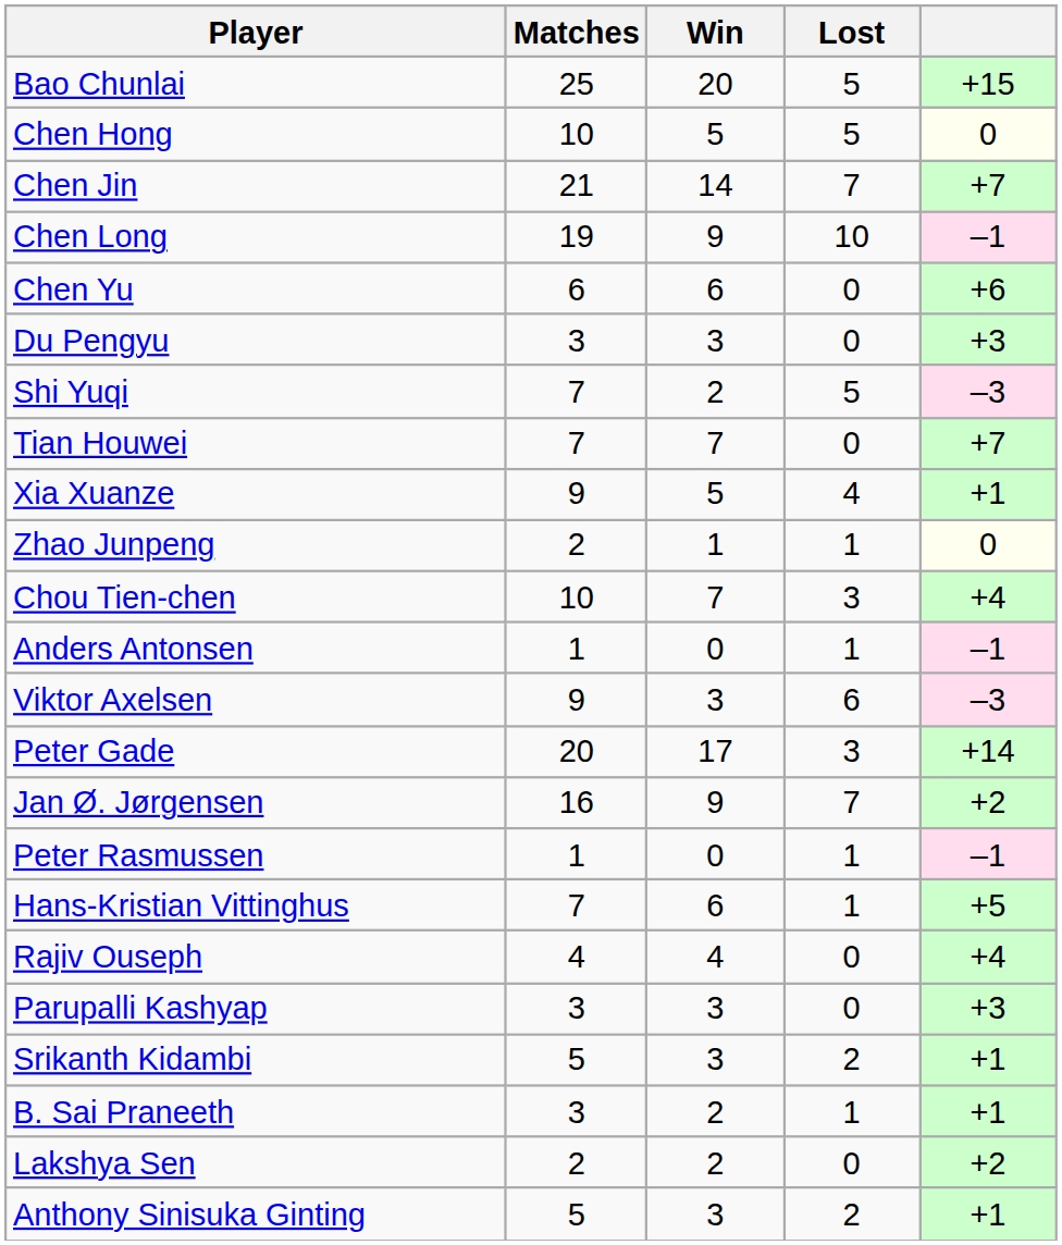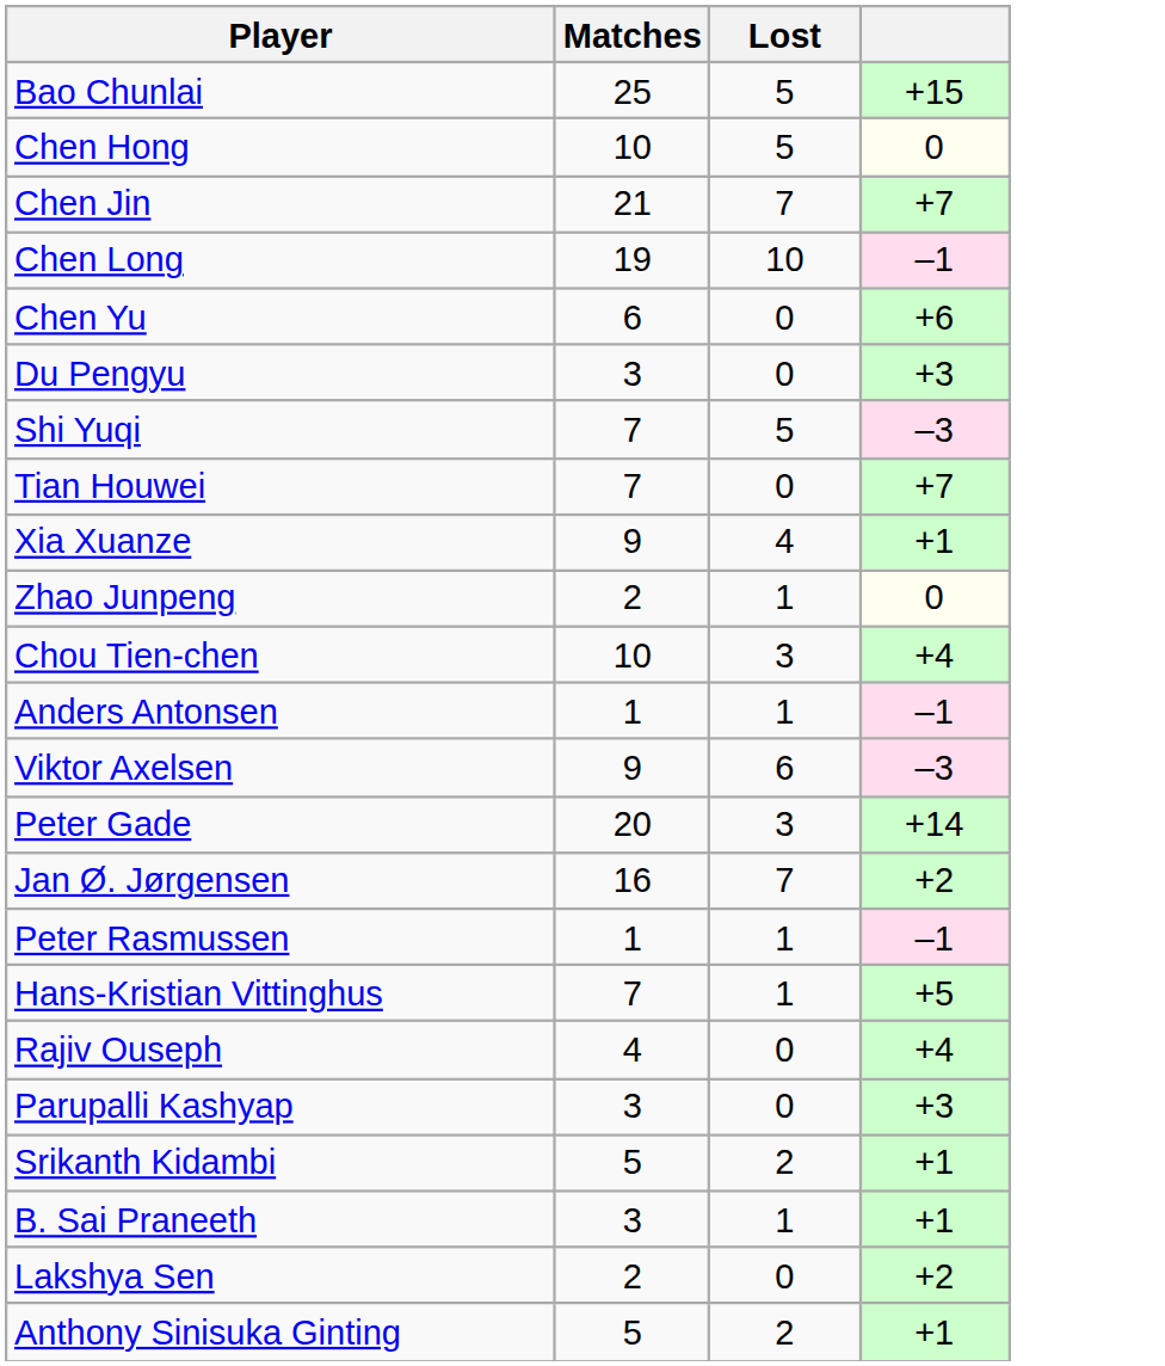- column: Win | 20 | 5 | 14 | 9 | 6 | 3 | 2 | 7 | 5 | 1 | 7 | 0 | 3 | 17 | 9 | 0 | 6 | 4 | 3 | 3 | 2 | 2 | 3
